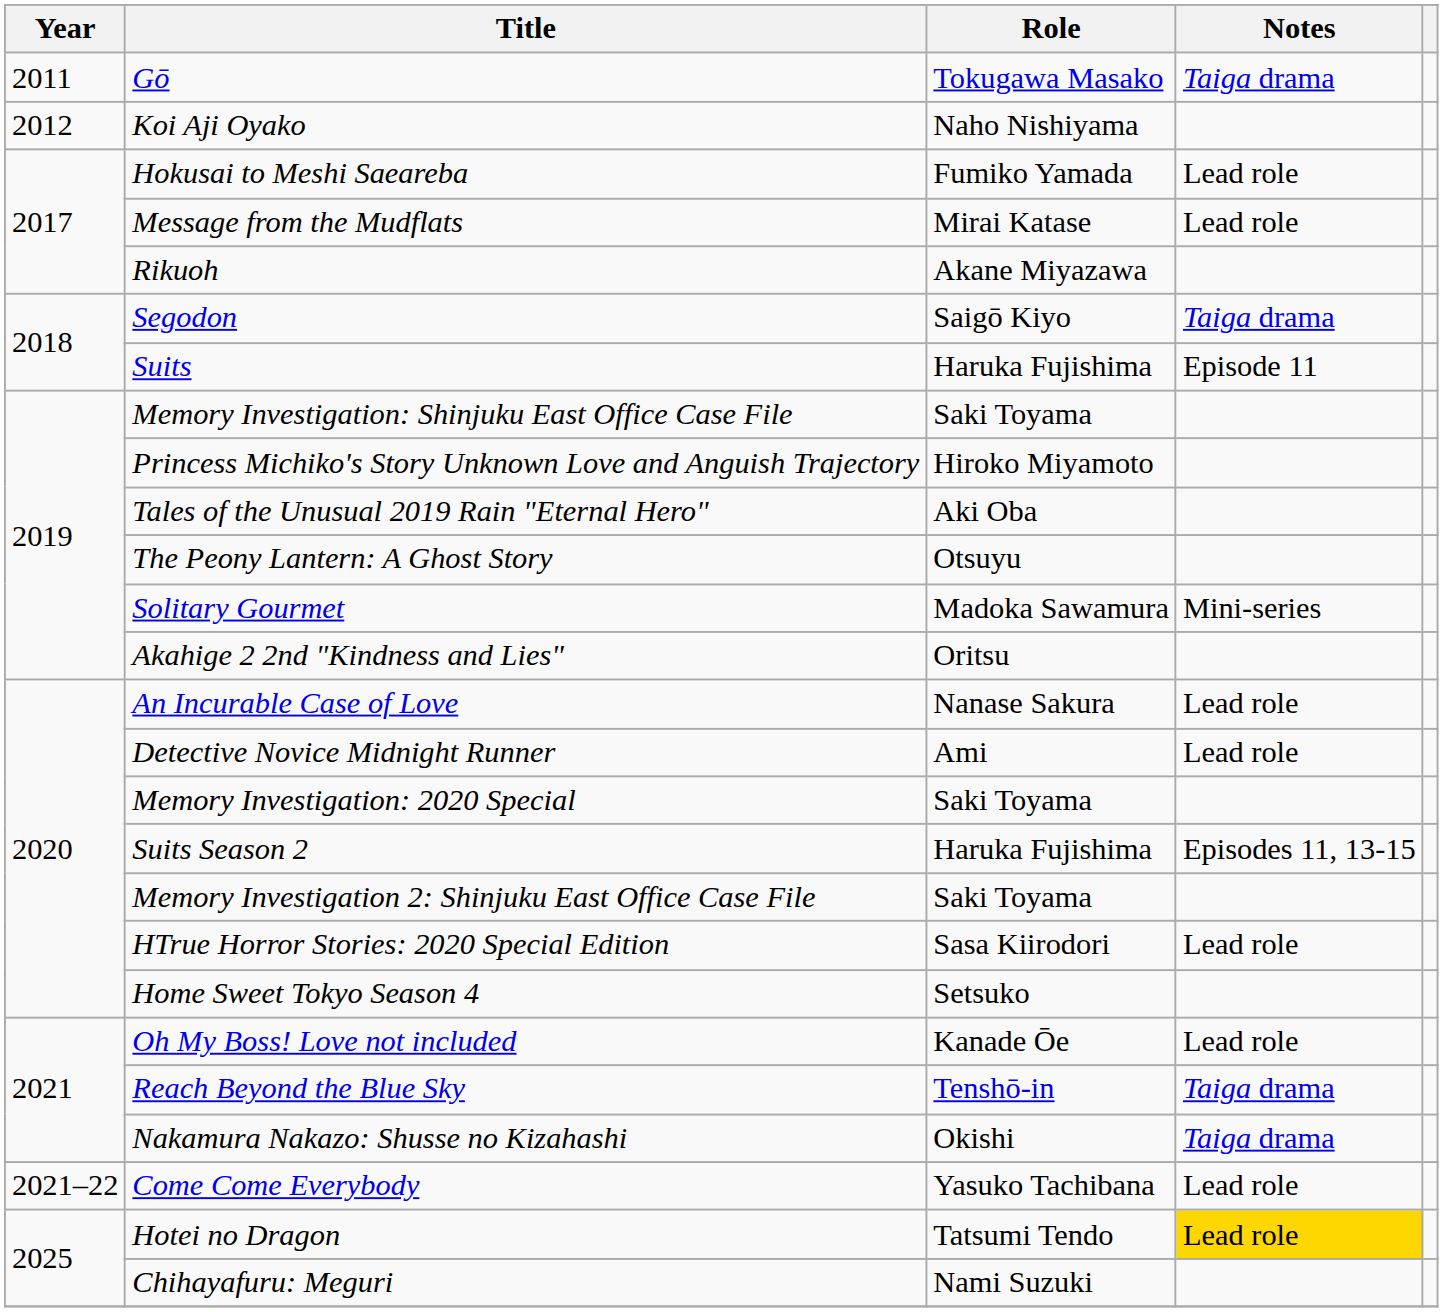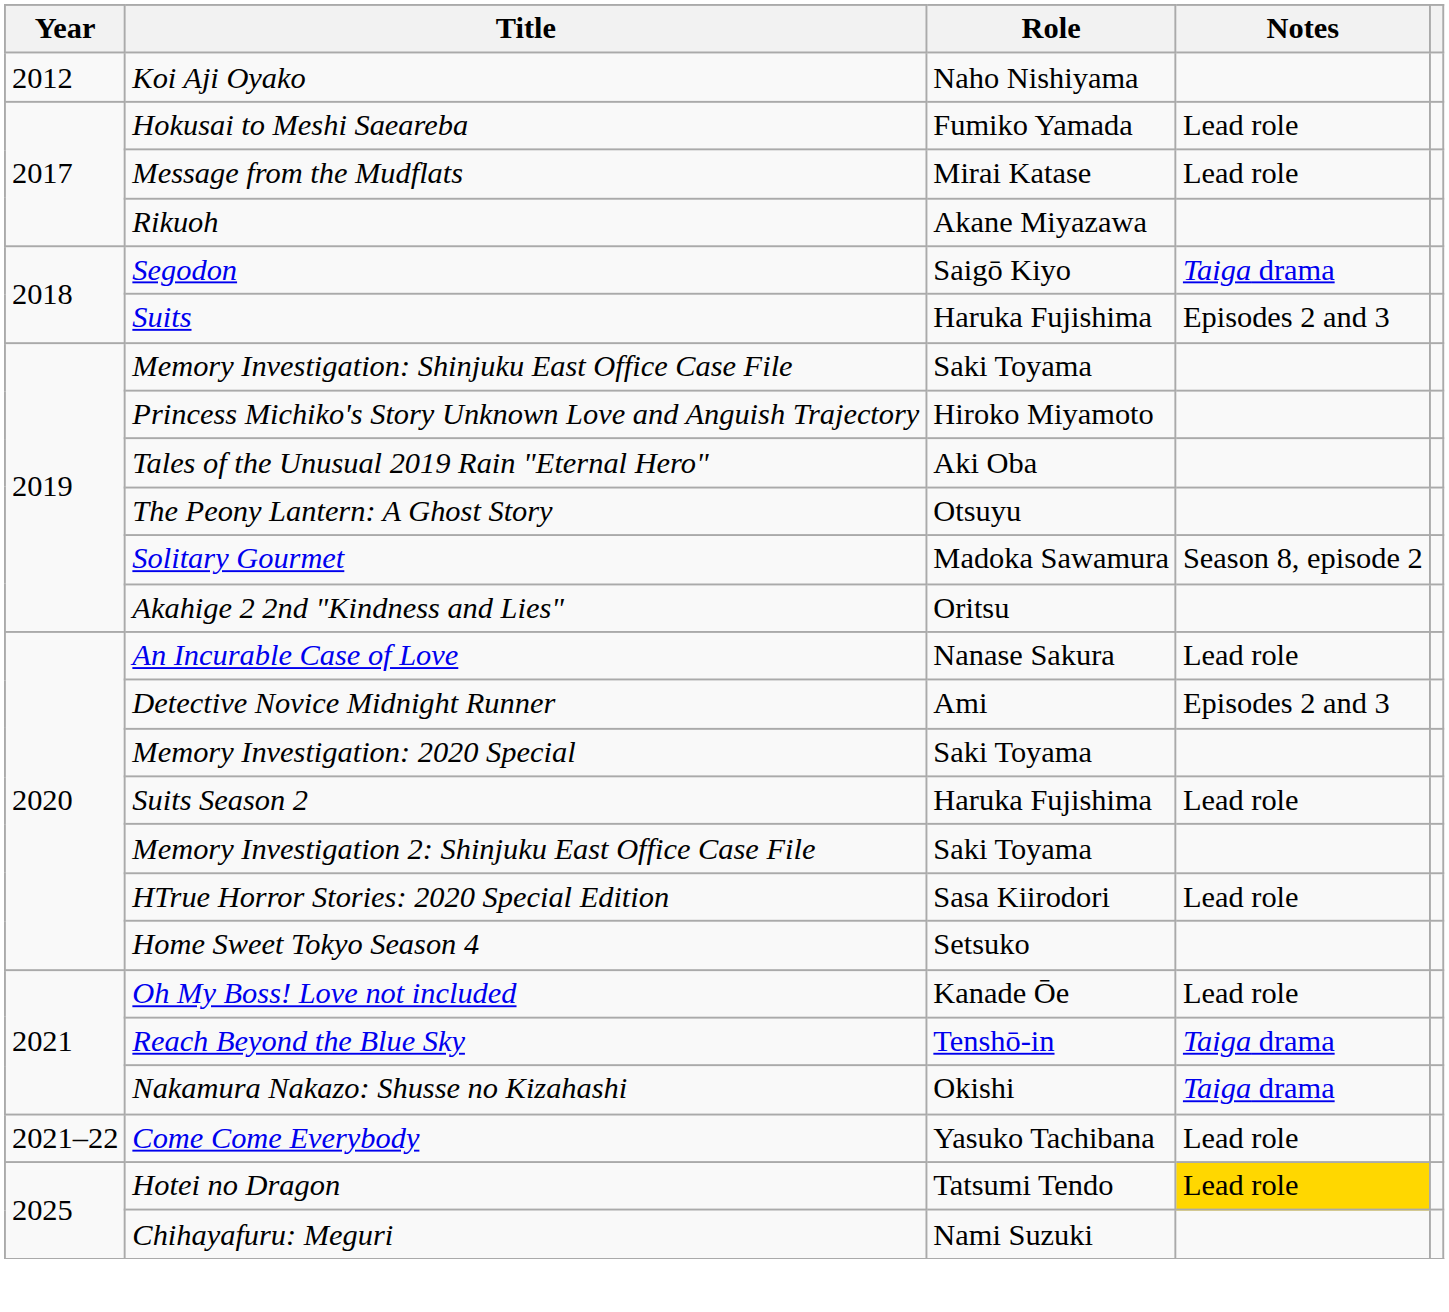- row: 2011 | Gō | Tokugawa Masako | Taiga drama
Suits | Notes: Episode 11 -> Episodes 2 and 3
Solitary Gourmet | Notes: Mini-series -> Season 8, episode 2
Detective Novice Midnight Runner | Notes: Lead role -> Episodes 2 and 3
Suits Season 2 | Notes: Episodes 11, 13-15 -> Lead role
